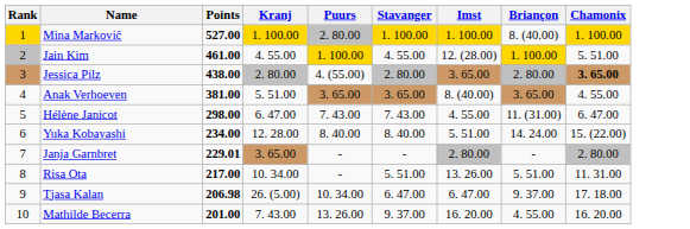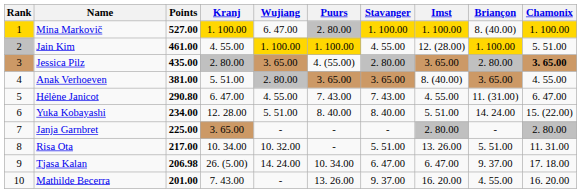+ column: Wujiang | 6. 47.00 | 1. 100.00 | 3. 65.00 | 2. 80.00 | 4. 55.00 | 5. 51.00 | - | 10. 32.00 | 14. 24.00 | -
Jessica Pilz | Points: 438.00 -> 435.00
Hélène Janicot | Points: 298.00 -> 290.80
Janja Garnbret | Points: 229.01 -> 225.00
